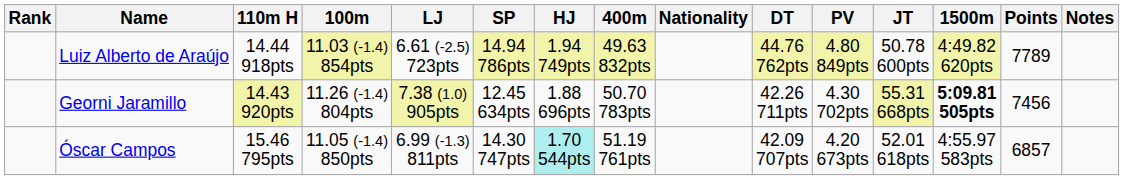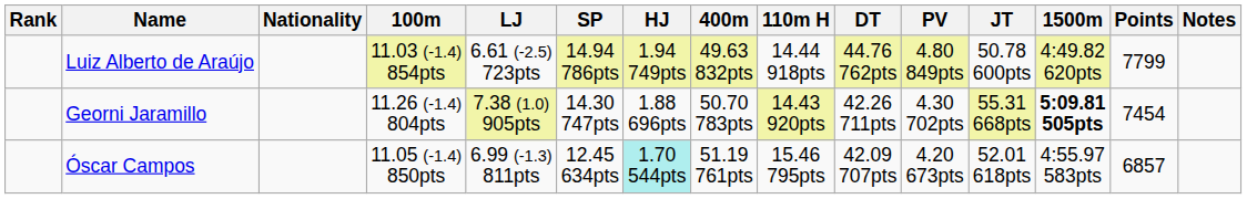columns swapped: Nationality <-> 110m H
Luiz Alberto de Araújo | Points: 7789 -> 7799
Georni Jaramillo | SP: 12.45 634pts -> 14.30 747pts
Georni Jaramillo | Points: 7456 -> 7454
Óscar Campos | SP: 14.30 747pts -> 12.45 634pts
